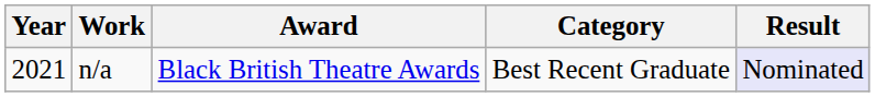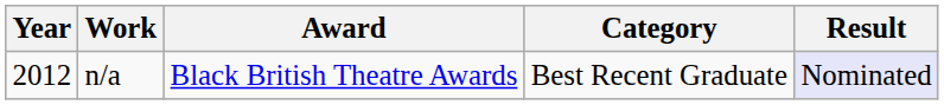n/a | Year: 2021 -> 2012
